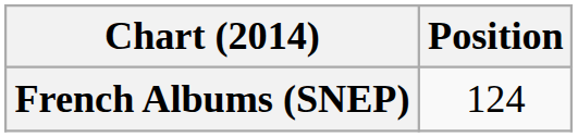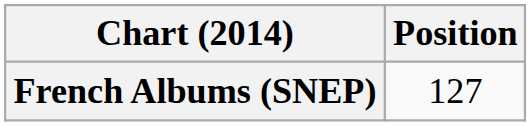French Albums (SNEP) | Position: 124 -> 127
